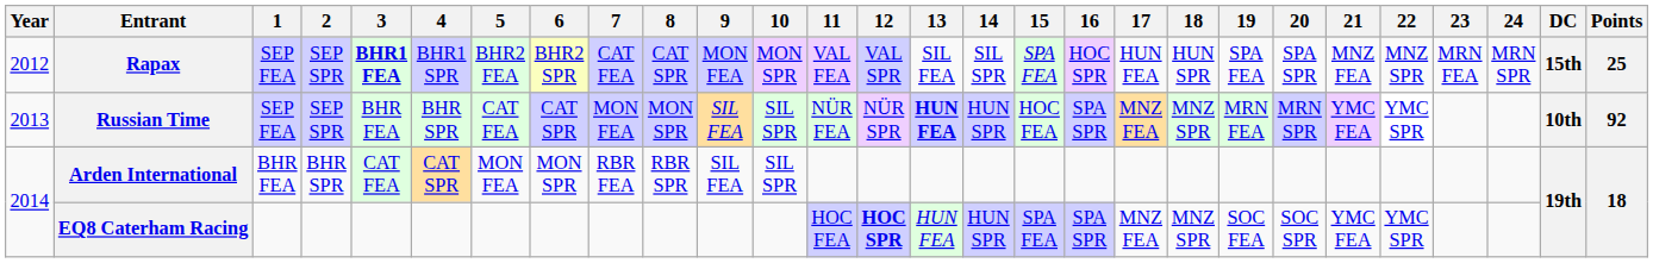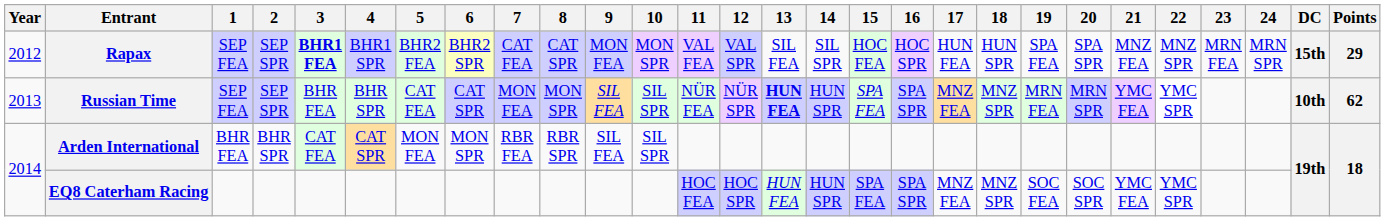Rapax | 15: SPA FEA -> HOC FEA
Rapax | Points: 25 -> 29
Russian Time | 15: HOC FEA -> SPA FEA
Russian Time | Points: 92 -> 62
EQ8 Caterham Racing | 12: bold -> normal
